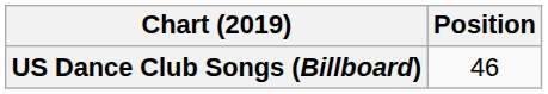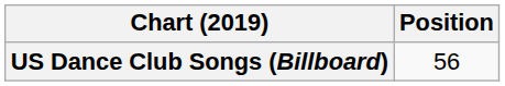US Dance Club Songs (Billboard) | Position: 46 -> 56
